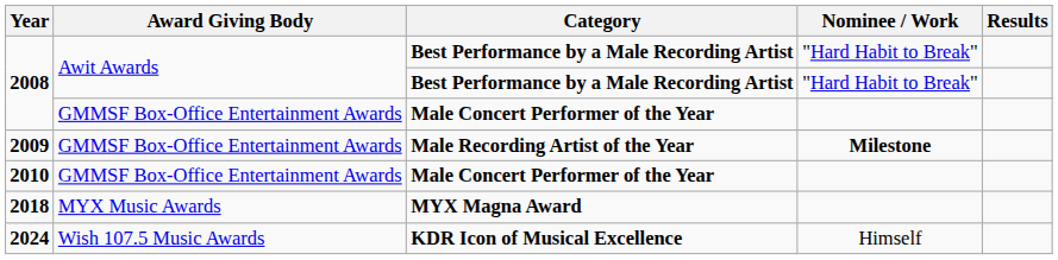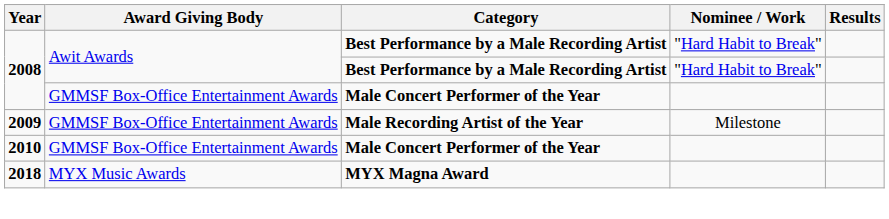2009 | Nominee / Work: bold -> normal
- row: 2024 | Wish 107.5 Music Awards | KDR Icon of Musical Excellence | Himself
